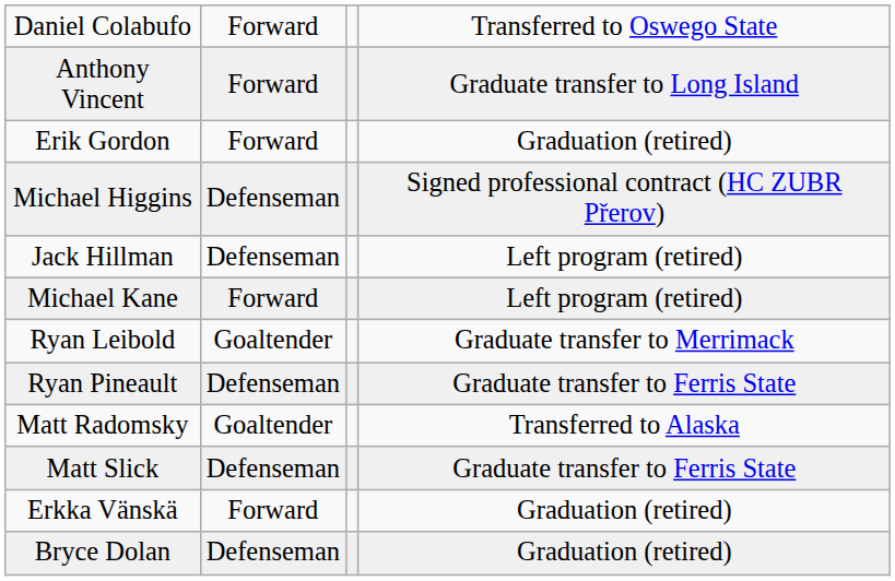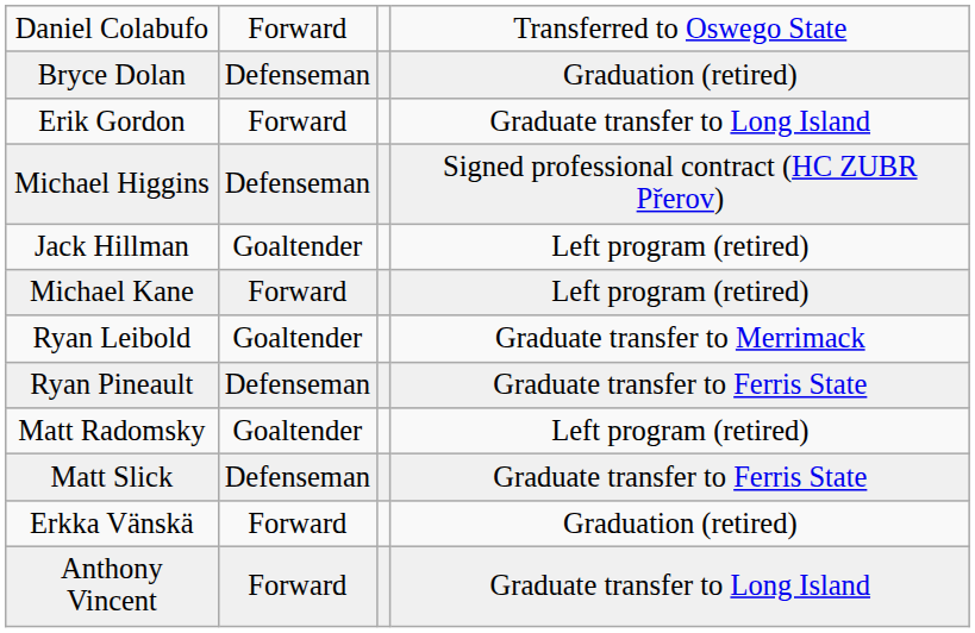rows swapped: Bryce Dolan <-> Anthony Vincent
Erik Gordon | column 4: Graduation (retired) -> Graduate transfer to Long Island
Jack Hillman | column 2: Defenseman -> Goaltender
Matt Radomsky | column 4: Transferred to Alaska -> Left program (retired)
